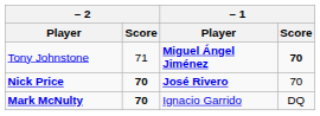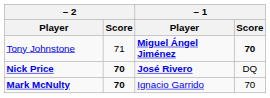Nick Price | – 1 / Score: 70 -> DQ
Mark McNulty | – 1 / Score: DQ -> 70
